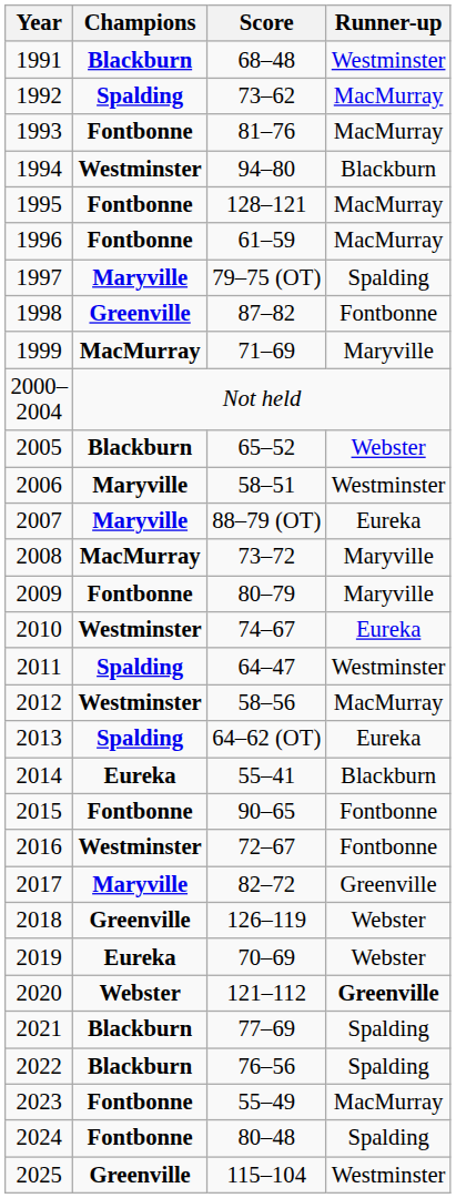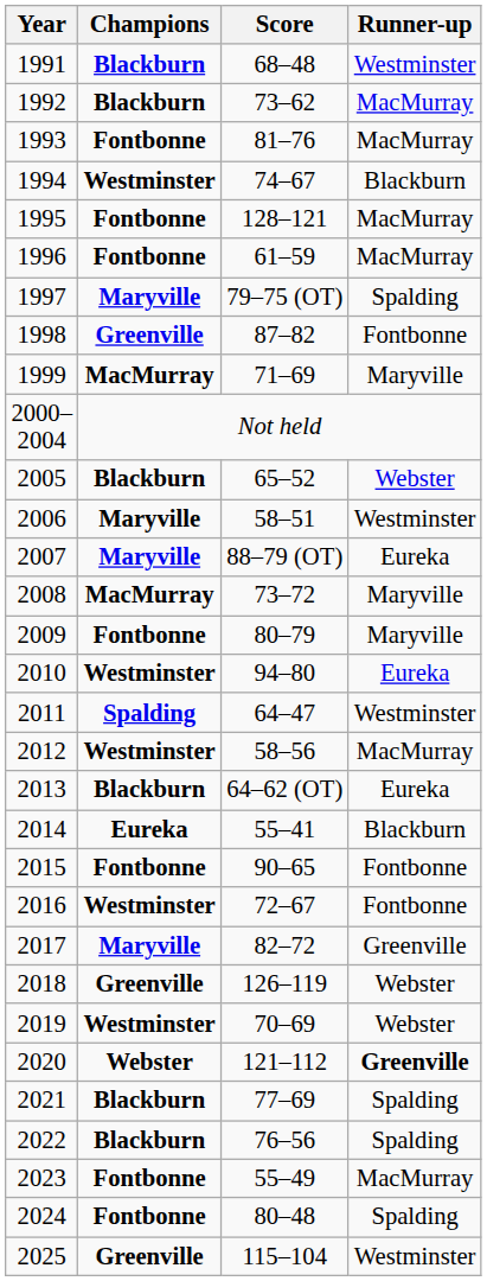1992 | Champions: Spalding -> Blackburn
1994 | Score: 94–80 -> 74–67
2010 | Score: 74–67 -> 94–80
2013 | Champions: Spalding -> Blackburn
2019 | Champions: Eureka -> Westminster
